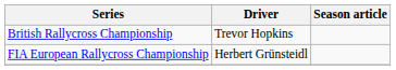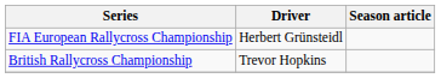rows swapped: FIA European Rallycross Championship <-> British Rallycross Championship
